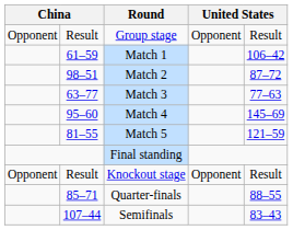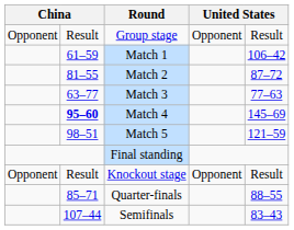Match 2 | column 2: 98–51 -> 81–55
Match 4 | column 2: normal -> bold
Match 5 | column 2: 81–55 -> 98–51
